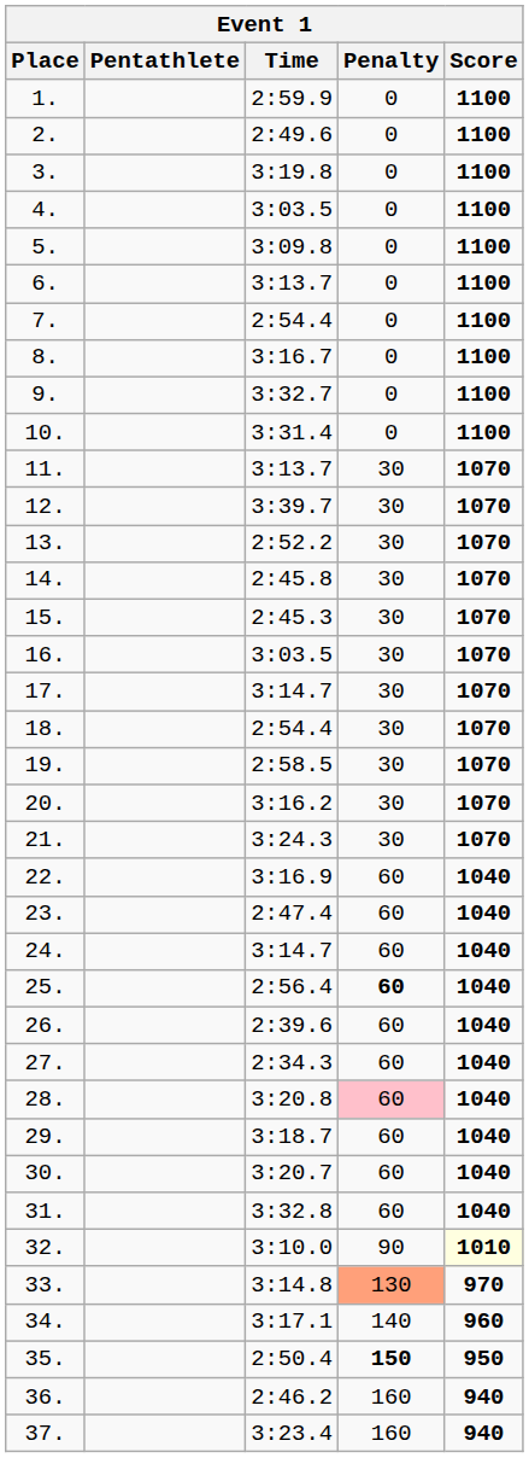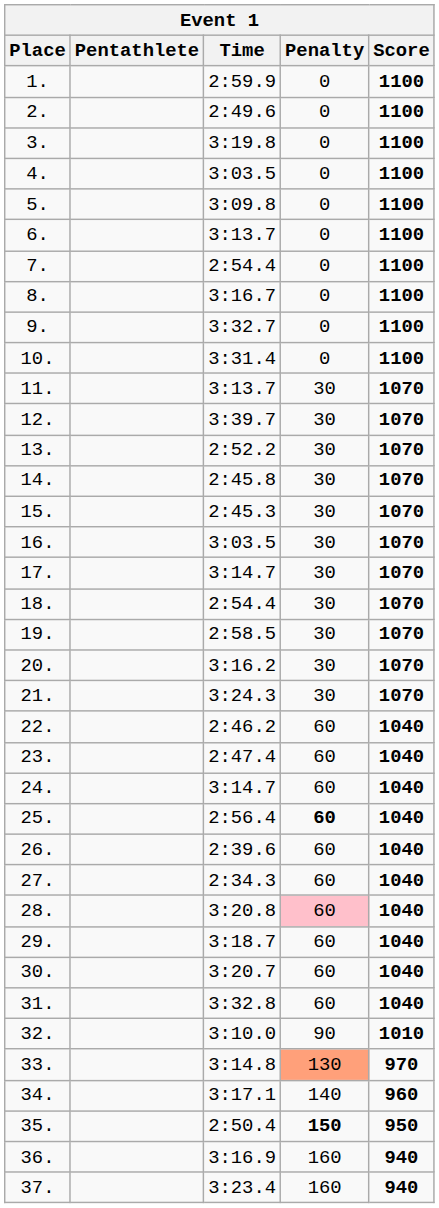22. | Time: 3:16.9 -> 2:46.2
32. | Score: lightyellow background -> no background
36. | Time: 2:46.2 -> 3:16.9
